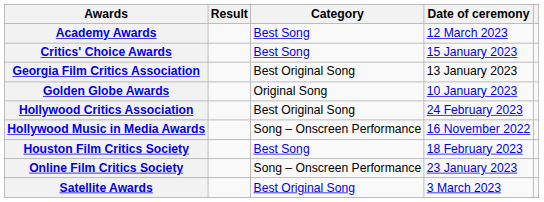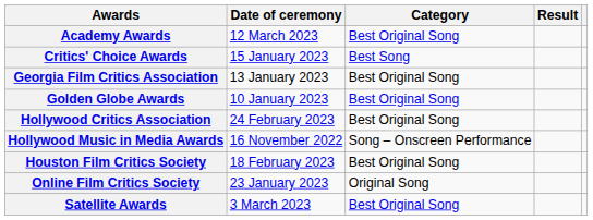columns swapped: Date of ceremony <-> Result
Academy Awards | Category: Best Song -> Best Original Song
Golden Globe Awards | Category: Original Song -> Best Original Song
Houston Film Critics Society | Category: Best Song -> Best Original Song
Online Film Critics Society | Category: Song – Onscreen Performance -> Original Song
